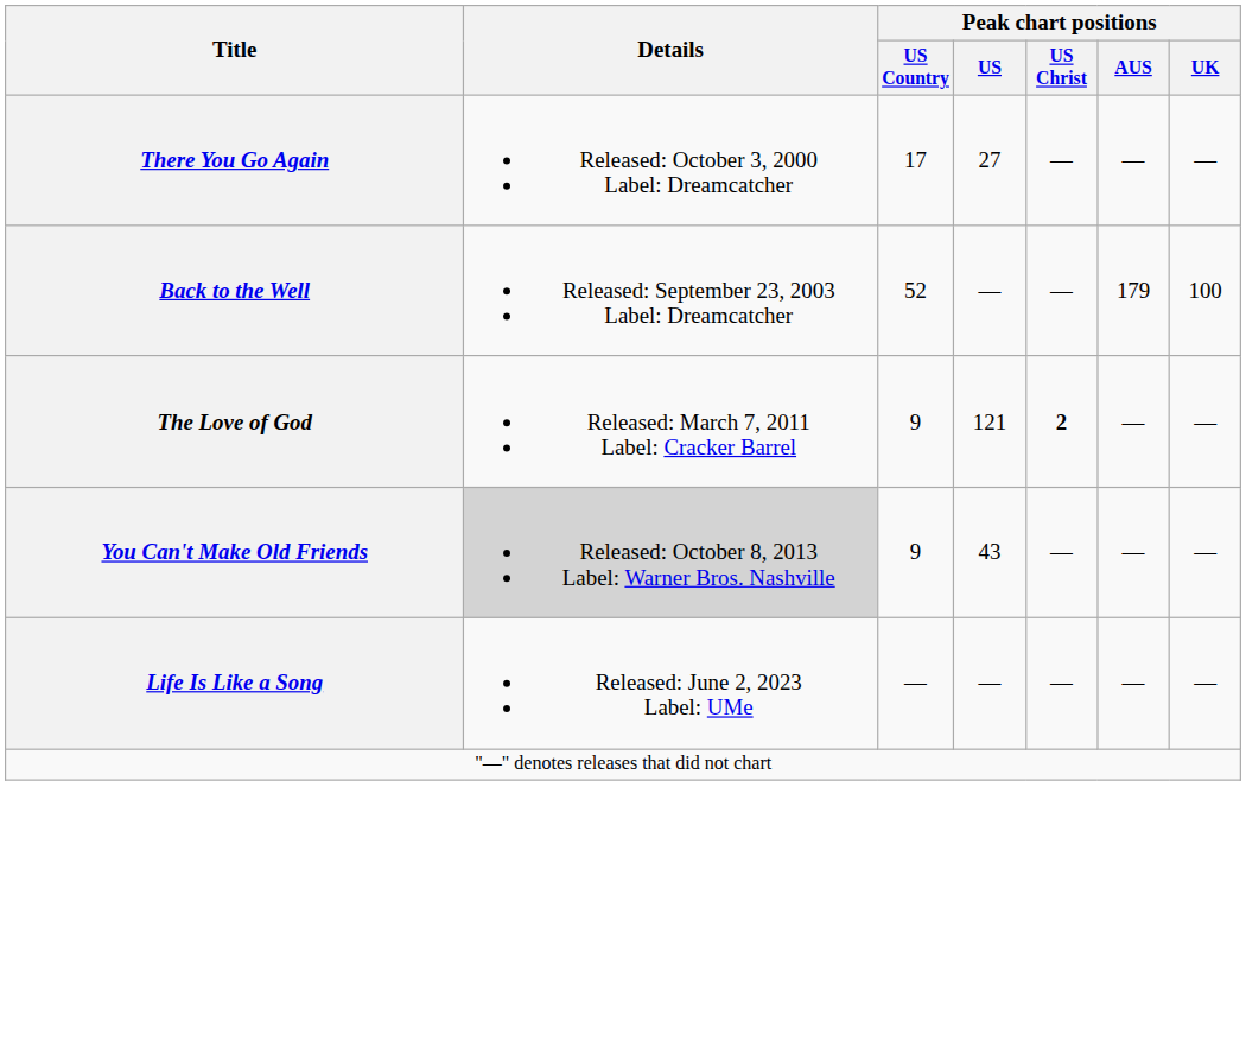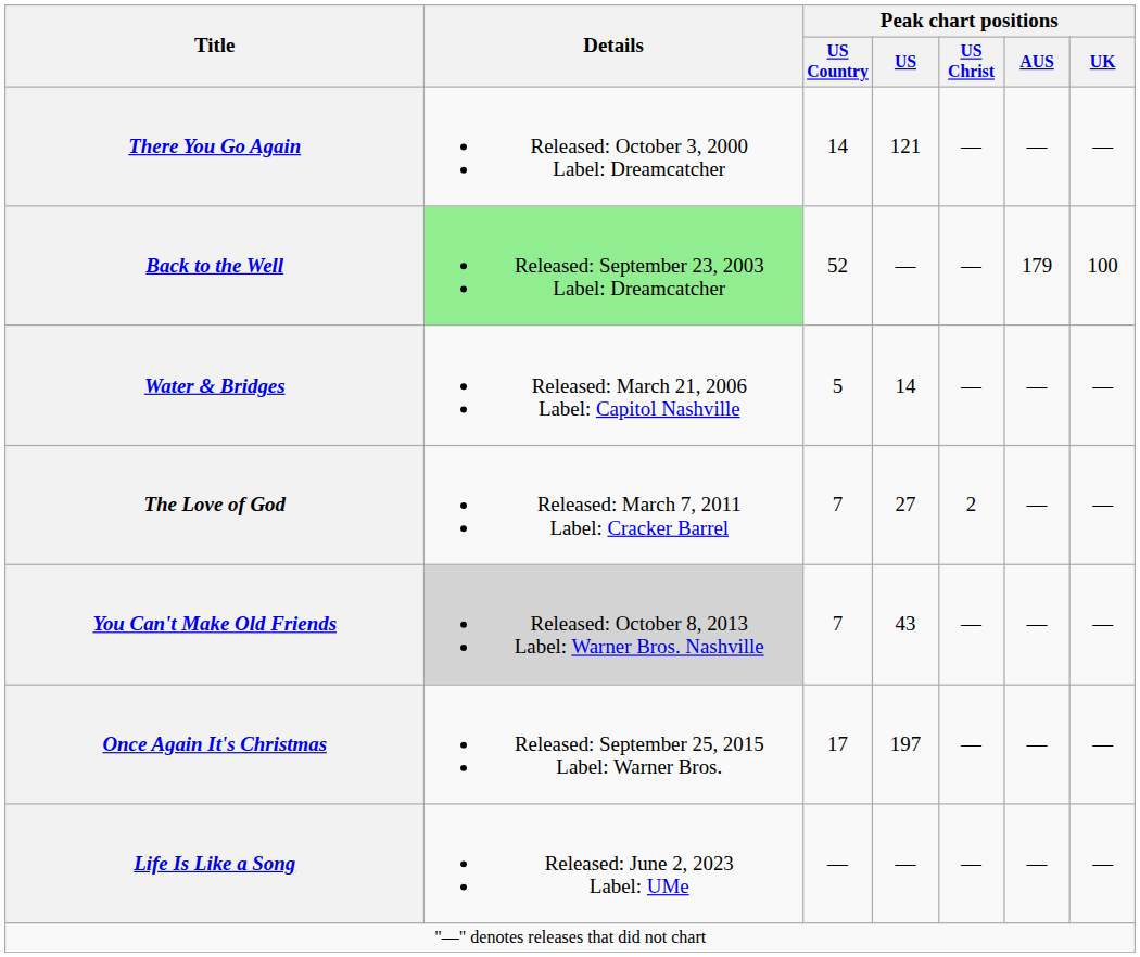There You Go Again | Peak chart positions / US Country: 17 -> 14
There You Go Again | Peak chart positions / US: 27 -> 121
Back to the Well | Details: no background -> lightgreen background
+ row: Water & Bridges | Released: March 21, 2006 Label: Capitol Nashville | 5 | 14 | — | — | —
The Love of God | Peak chart positions / US Country: 9 -> 7
The Love of God | Peak chart positions / US: 121 -> 27
The Love of God | Peak chart positions / US Christ: bold -> normal
You Can't Make Old Friends | Peak chart positions / US Country: 9 -> 7
+ row: Once Again It's Christmas | Released: September 25, 2015 Label: Warner Bros. | 17 | 197 | — | — | —
